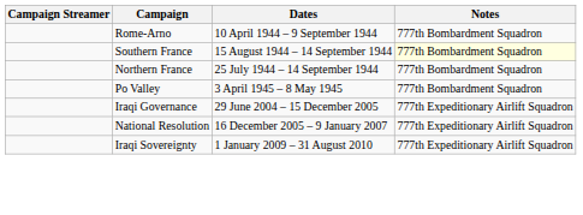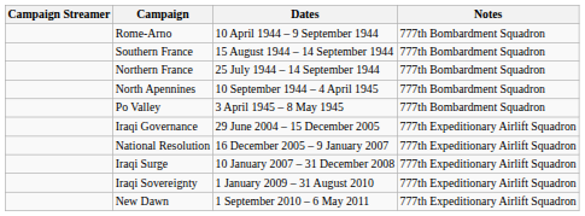Southern France | Notes: lightyellow background -> no background
+ row: North Apennines | 10 September 1944 – 4 April 1945 | 777th Bombardment Squadron
+ row: Iraqi Surge | 10 January 2007 – 31 December 2008 | 777th Expeditionary Airlift Squadron
+ row: New Dawn | 1 September 2010 – 6 May 2011 | 777th Expeditionary Airlift Squadron
